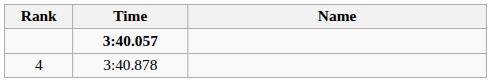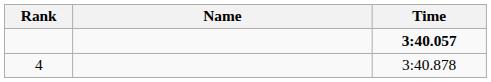columns swapped: Name <-> Time
